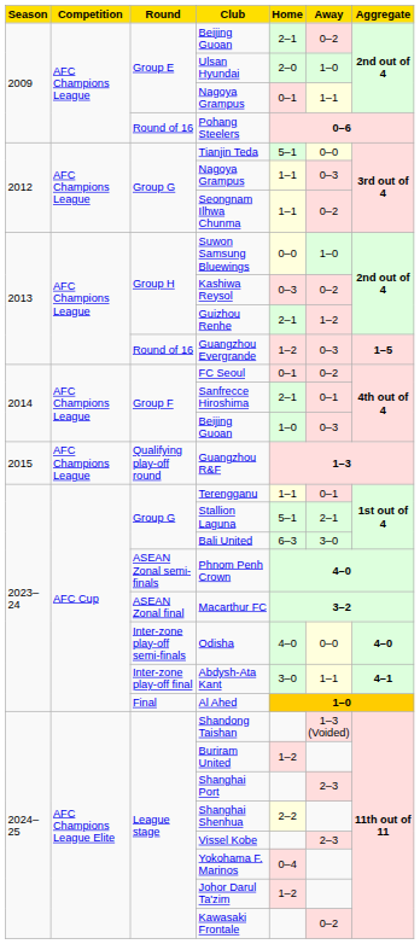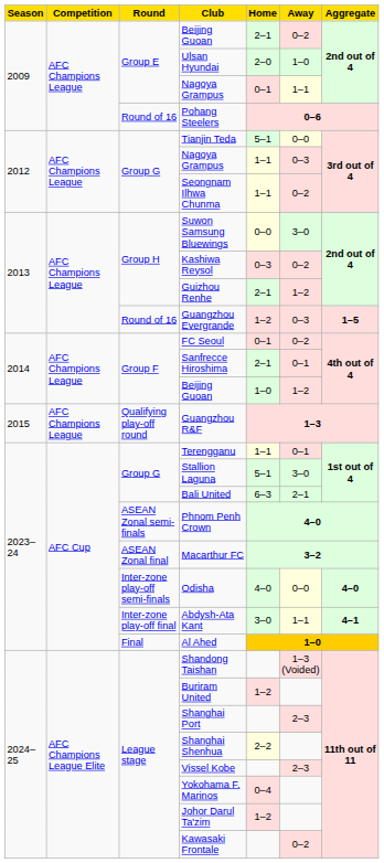Suwon Samsung Bluewings | Away: 1–0 -> 3–0
Group F / Beijing Guoan | Away: 0–3 -> 1–2
Stallion Laguna | Away: 2–1 -> 3–0
Bali United | Away: 3–0 -> 2–1
